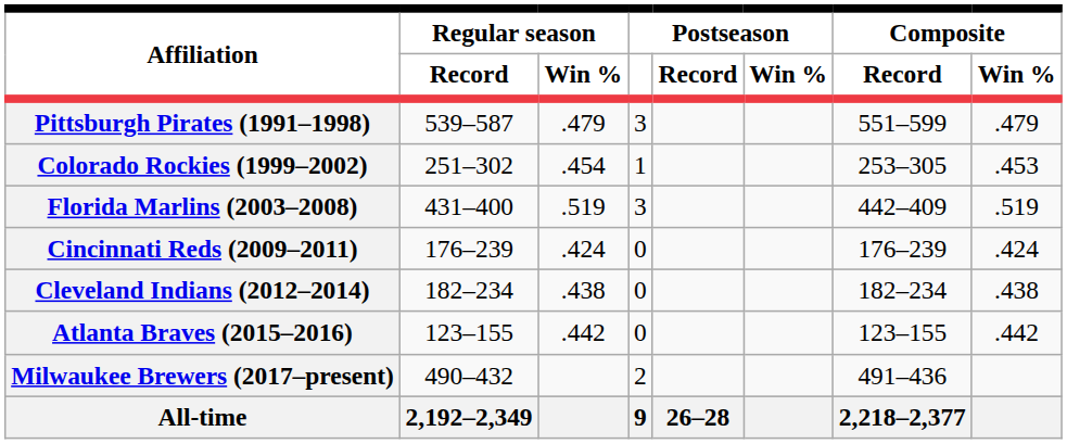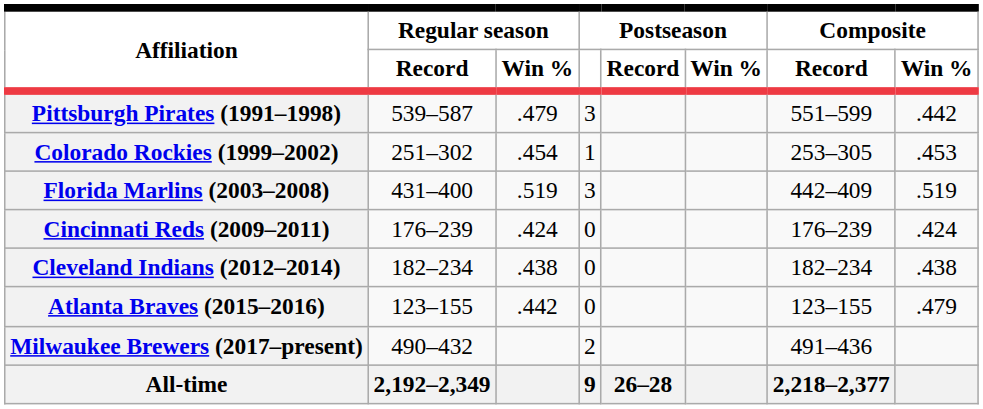Pittsburgh Pirates (1991–1998) | Composite / Win %: .479 -> .442
Atlanta Braves (2015–2016) | Composite / Win %: .442 -> .479
